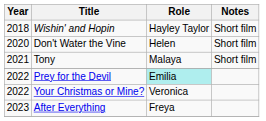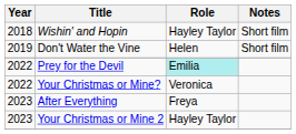Don't Water the Vine | Year: 2020 -> 2019
- row: 2021 | Tony | Malaya | Short film
+ row: 2023 | Your Christmas or Mine 2 | Hayley Taylor
